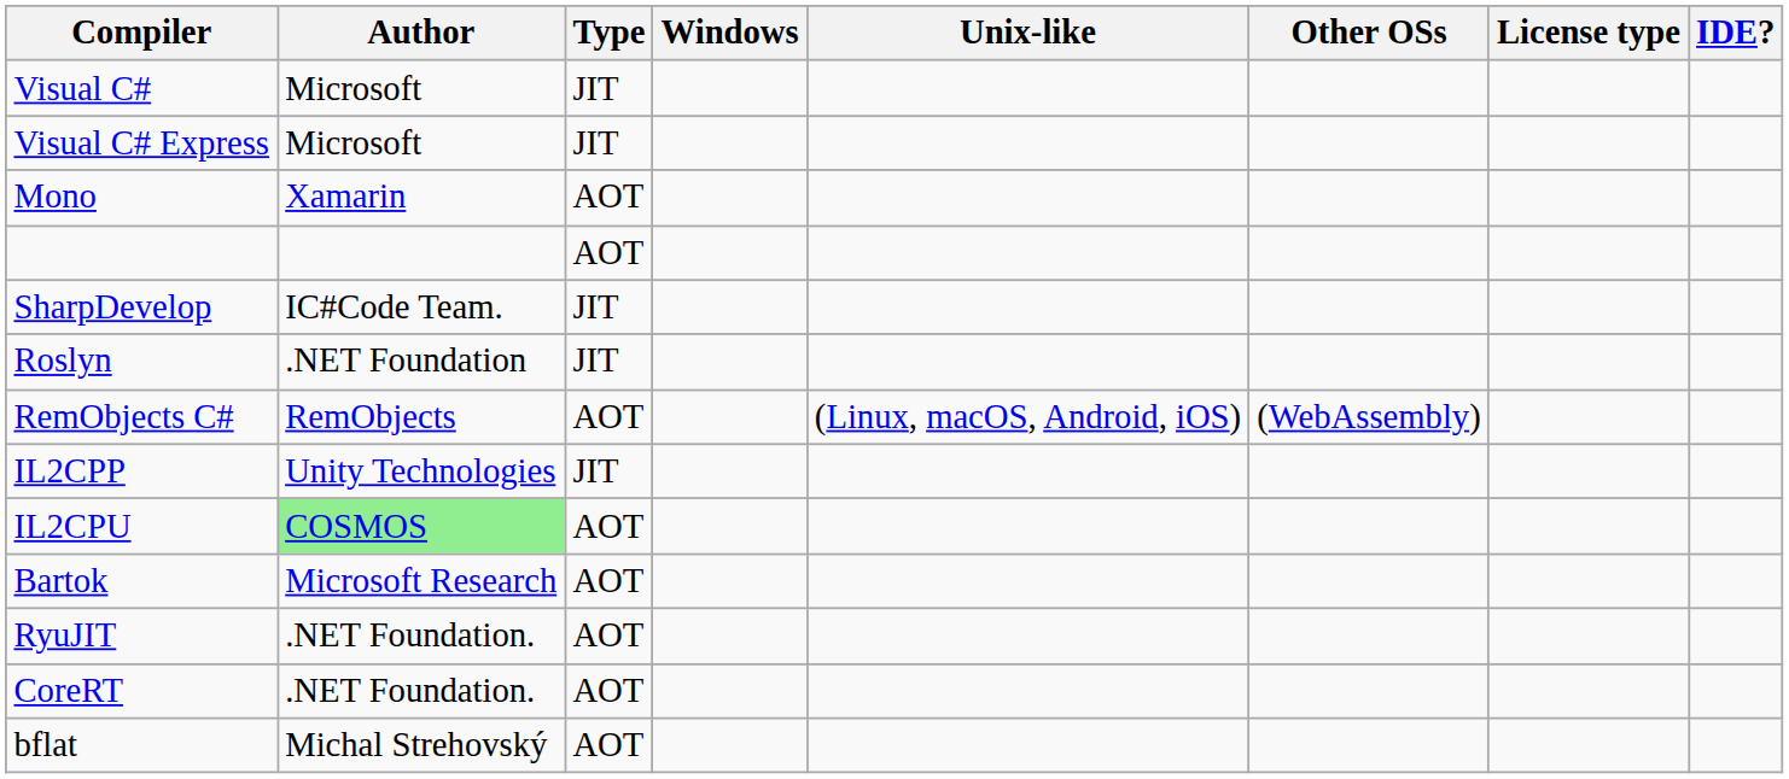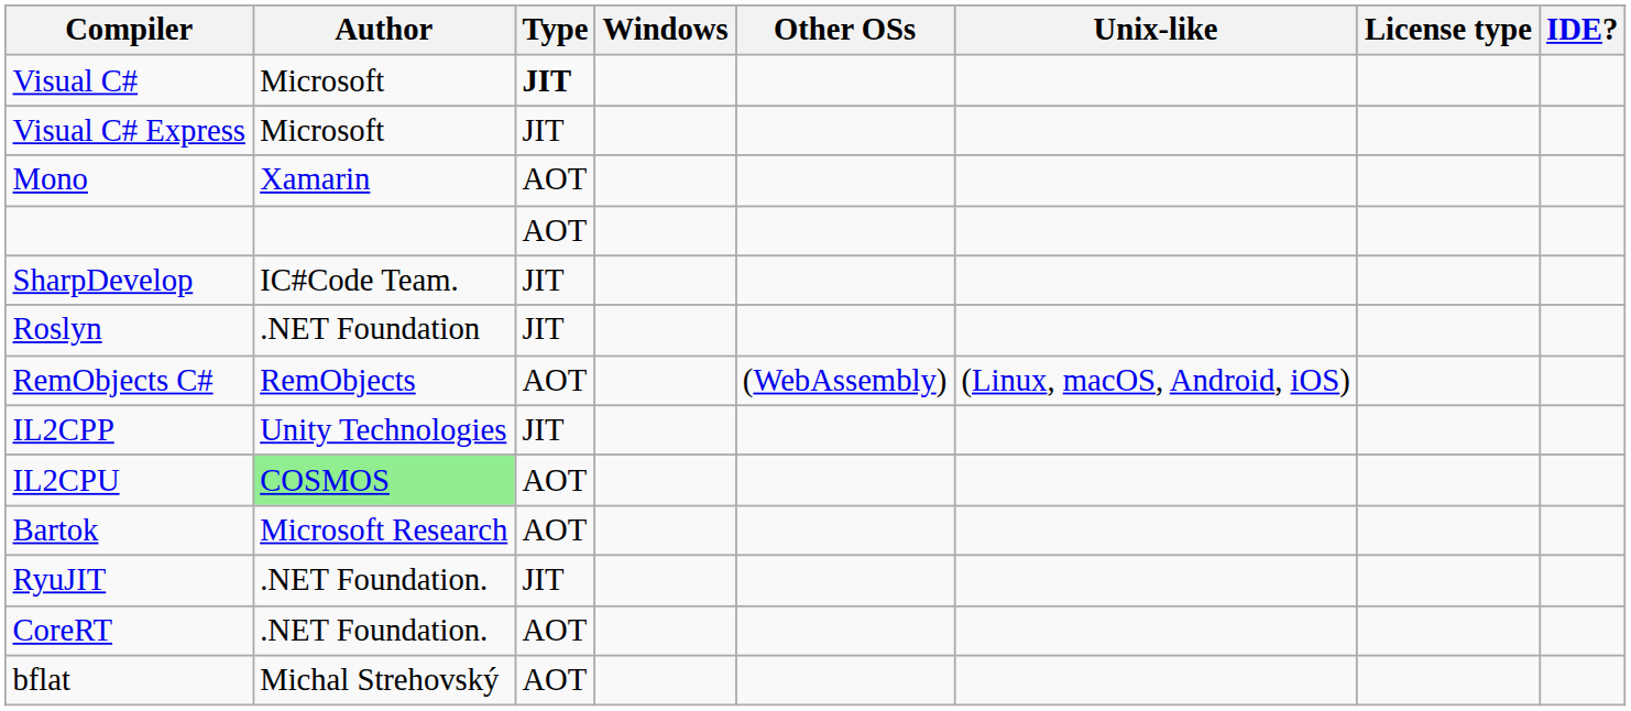columns swapped: Unix-like <-> Other OSs
Visual C# | Type: normal -> bold
RyuJIT | Type: AOT -> JIT
